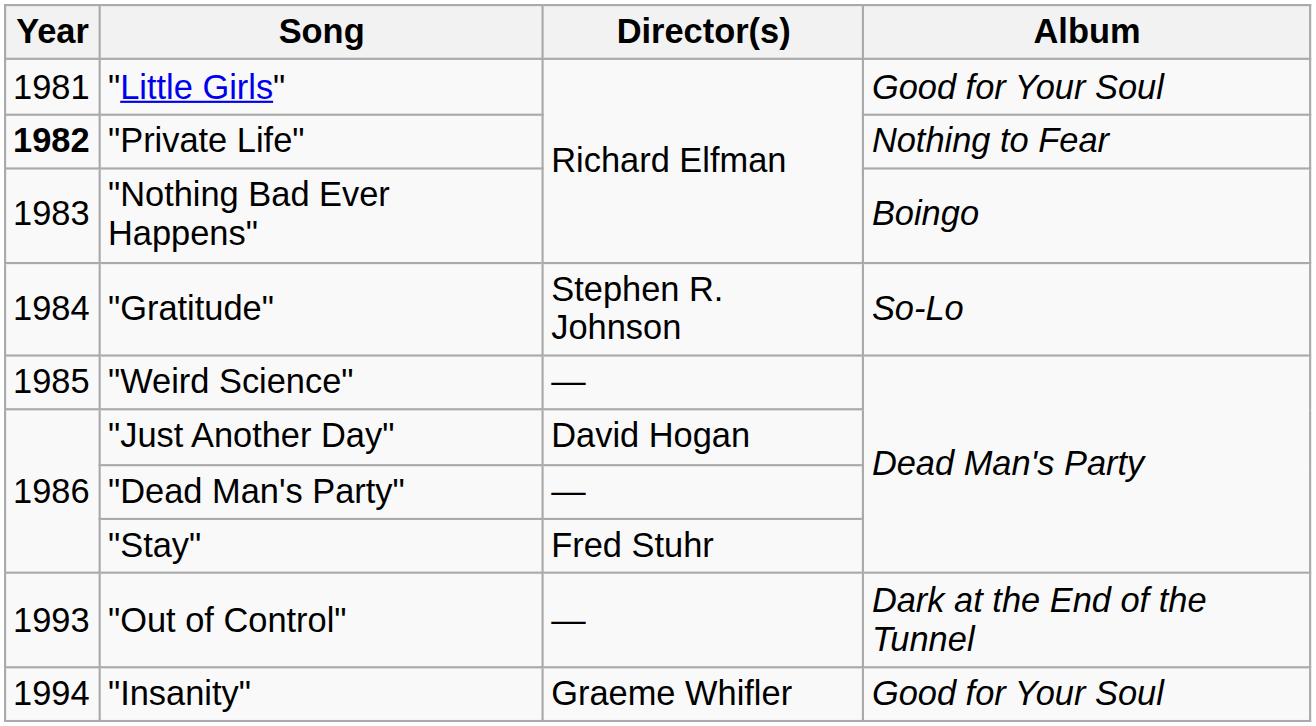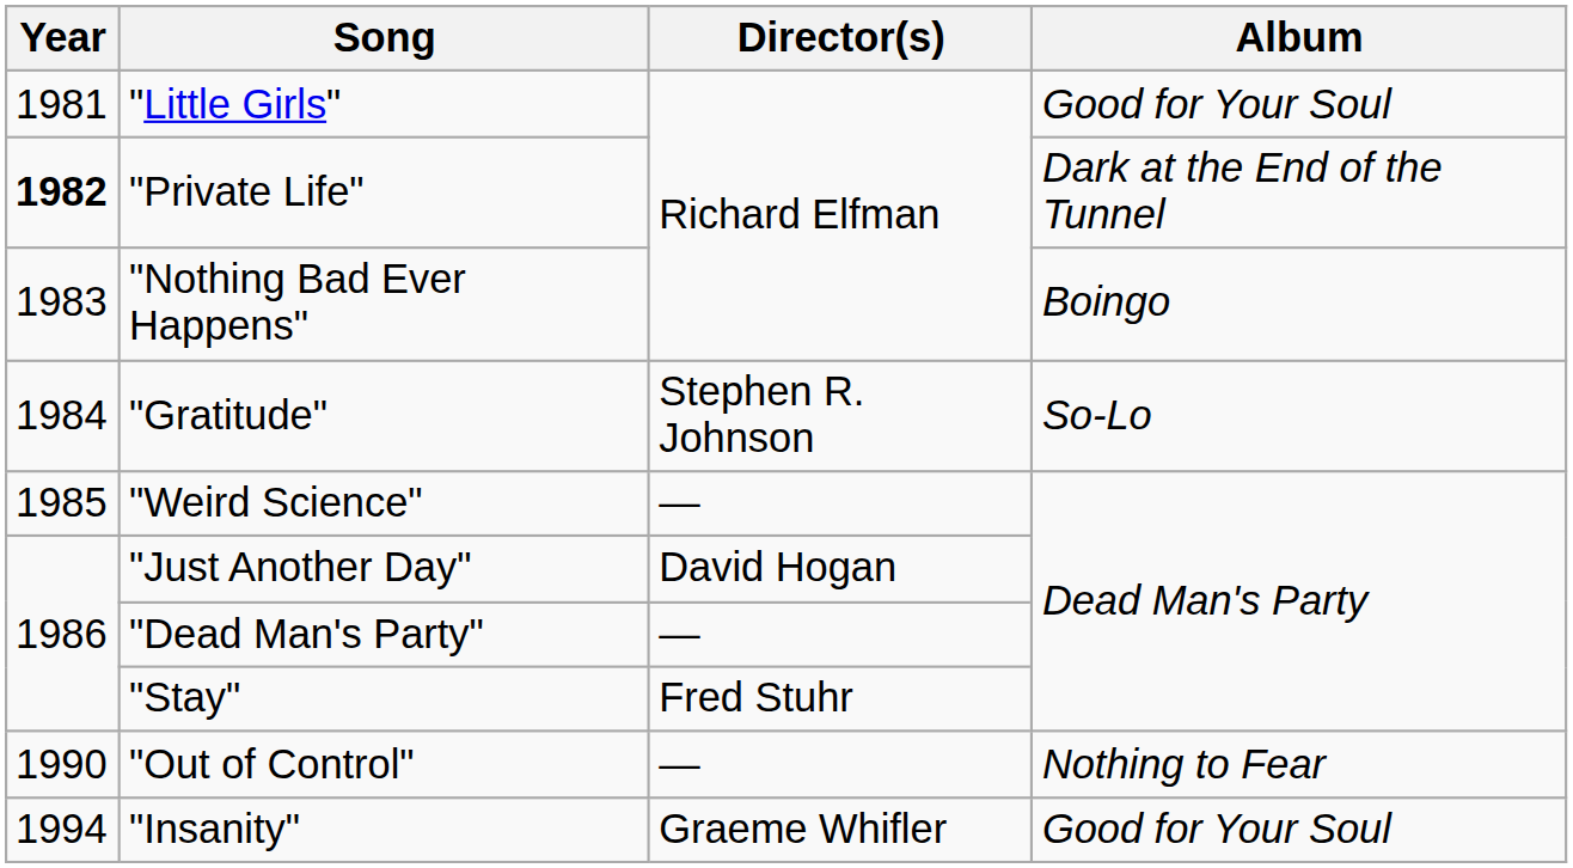"Private Life" | Album: Nothing to Fear -> Dark at the End of the Tunnel
"Out of Control" | Year: 1993 -> 1990
"Out of Control" | Album: Dark at the End of the Tunnel -> Nothing to Fear
